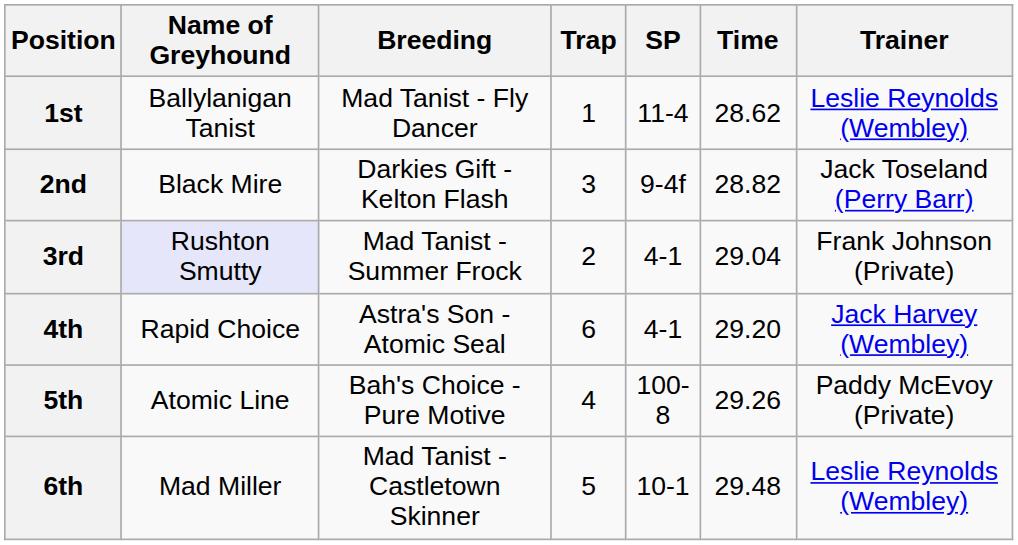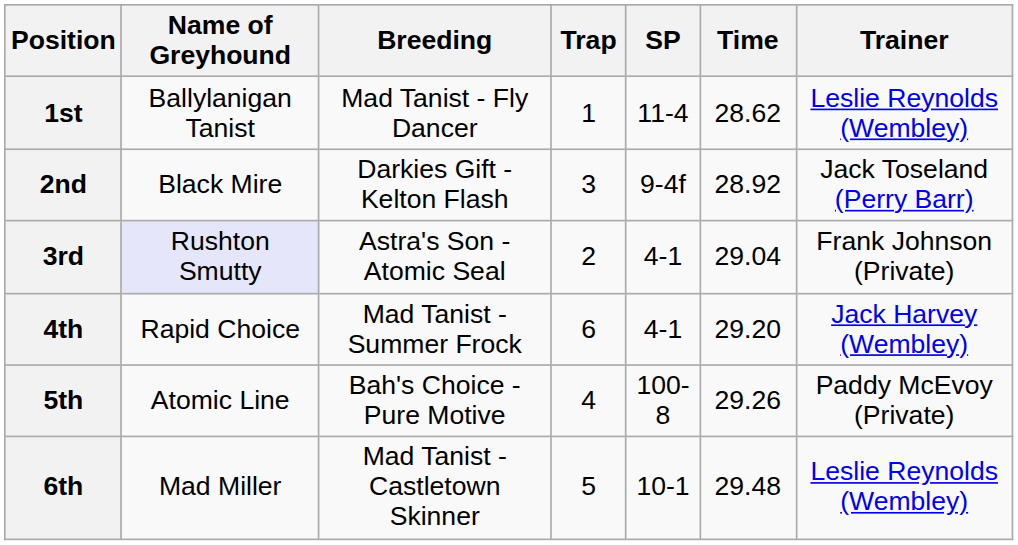2nd | Time: 28.82 -> 28.92
3rd | Breeding: Mad Tanist - Summer Frock -> Astra's Son - Atomic Seal
4th | Breeding: Astra's Son - Atomic Seal -> Mad Tanist - Summer Frock
